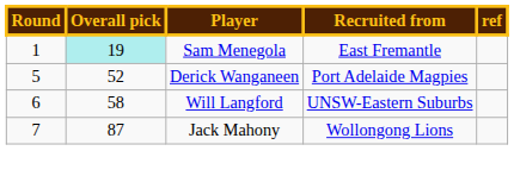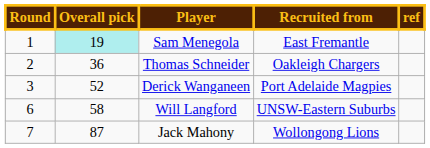+ row: 2 | 36 | Thomas Schneider | Oakleigh Chargers
Derick Wanganeen | Round: 5 -> 3
